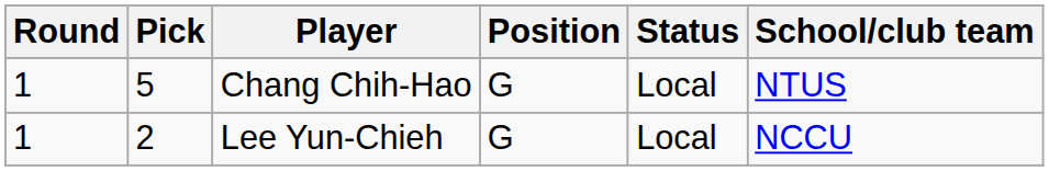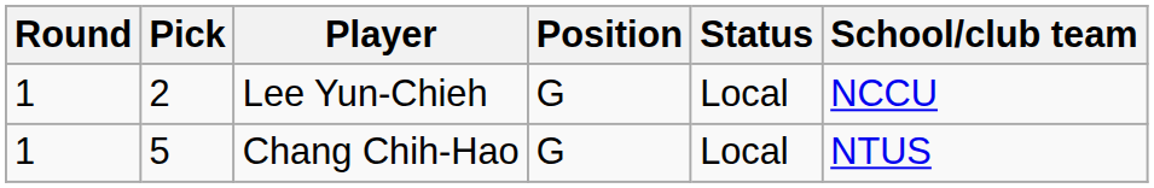rows swapped: Lee Yun-Chieh <-> Chang Chih-Hao
